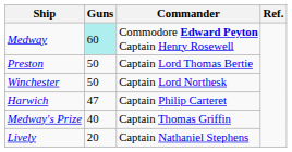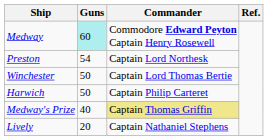Preston | Guns: 50 -> 54
Preston | Commander: Captain Lord Thomas Bertie -> Captain Lord Northesk
Winchester | Commander: Captain Lord Northesk -> Captain Lord Thomas Bertie
Harwich | Guns: 47 -> 50
Medway's Prize | Commander: no background -> khaki background
